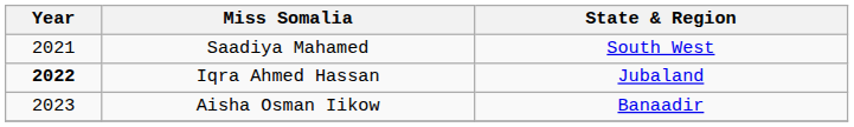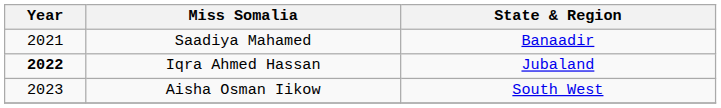Saadiya Mahamed | State & Region: South West -> Banaadir
Aisha Osman Iikow | State & Region: Banaadir -> South West
